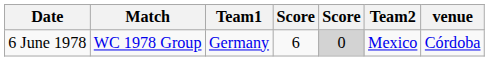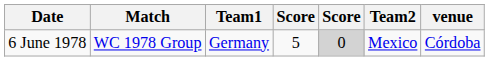6 June 1978 | column 4: 6 -> 5
